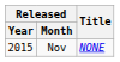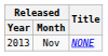Nov | Released / Year: 2015 -> 2013
